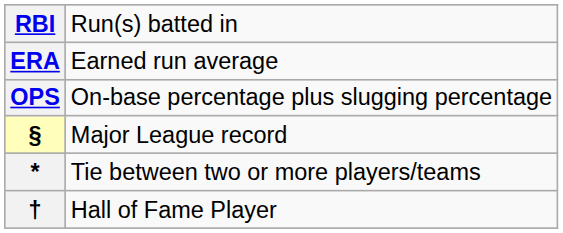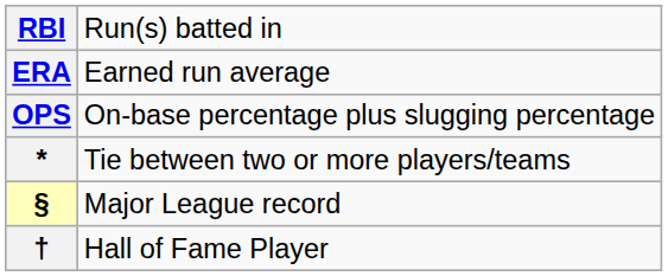rows swapped: * <-> §
